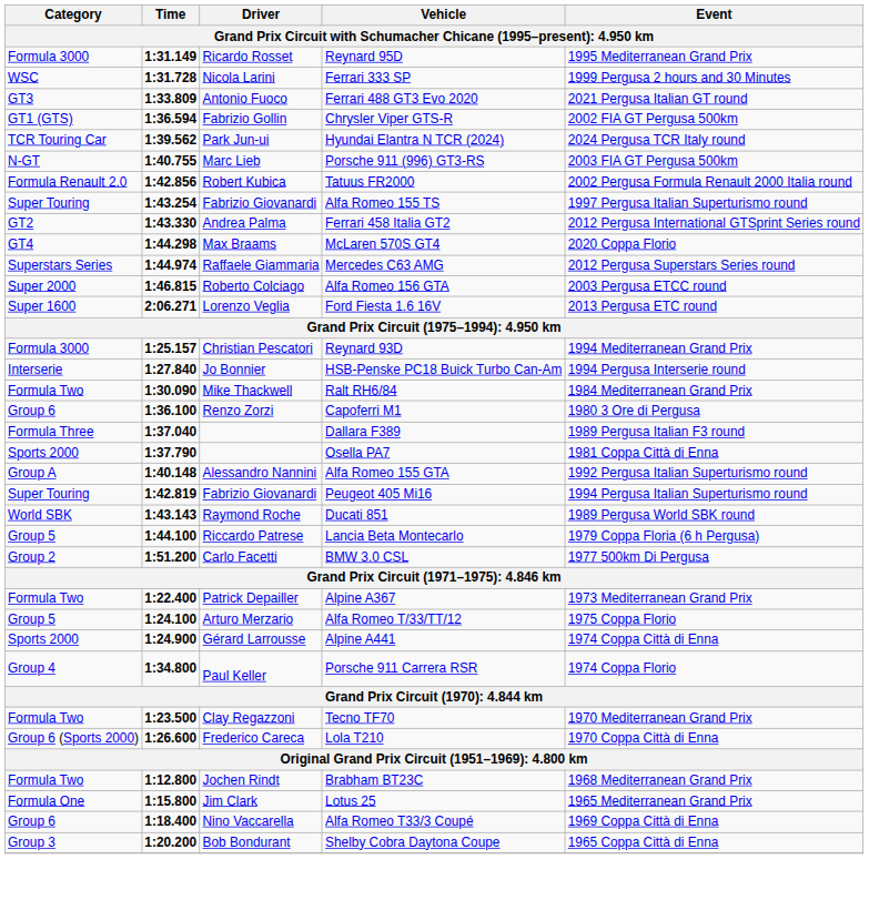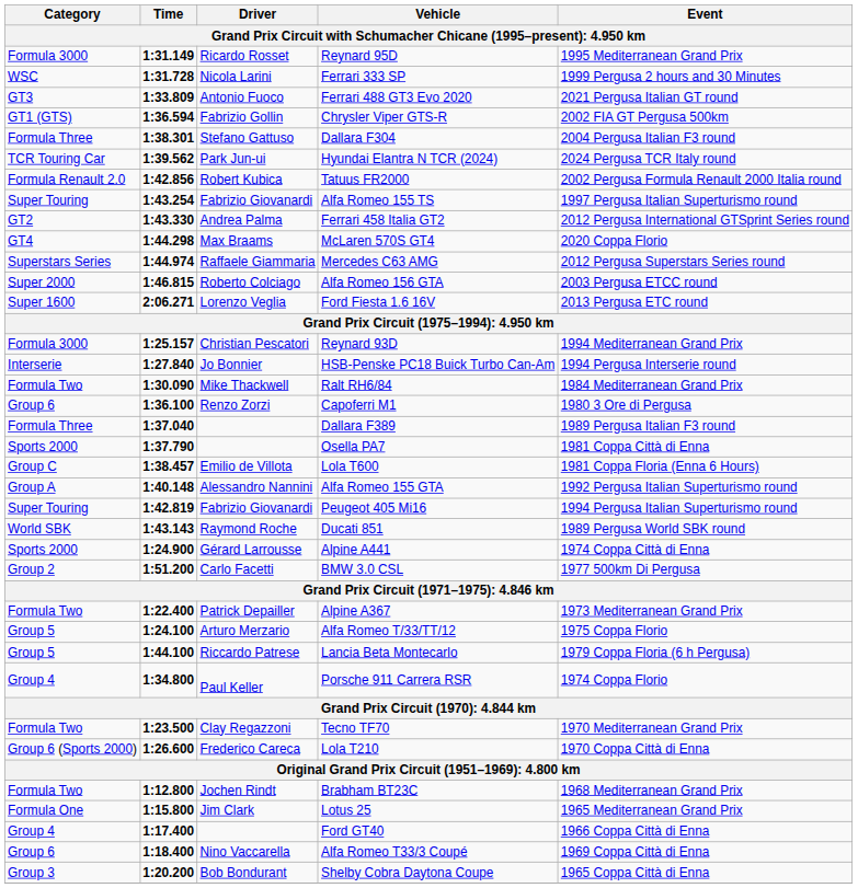+ row: Formula Three | 1:38.301 | Stefano Gattuso | Dallara F304 | 2004 Pergusa Italian F3 round
- row: N-GT | 1:40.755 | Marc Lieb | Porsche 911 (996) GT3-RS | 2003 FIA GT Pergusa 500km
+ row: Group C | 1:38.457 | Emilio de Villota | Lola T600 | 1981 Coppa Floria (Enna 6 Hours)
rows swapped: Lancia Beta Montecarlo <-> Alpine A441
+ row: Group 4 | 1:17.400 | Ford GT40 | 1966 Coppa Città di Enna
